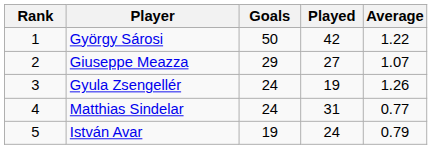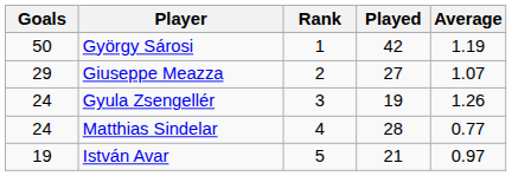columns swapped: Rank <-> Goals
György Sárosi | Average: 1.22 -> 1.19
Matthias Sindelar | Played: 31 -> 28
István Avar | Played: 24 -> 21
István Avar | Average: 0.79 -> 0.97
